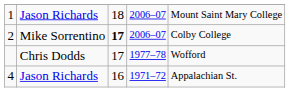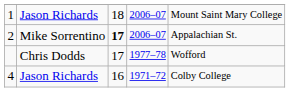2 | column 5: Colby College -> Appalachian St.
4 | column 5: Appalachian St. -> Colby College
